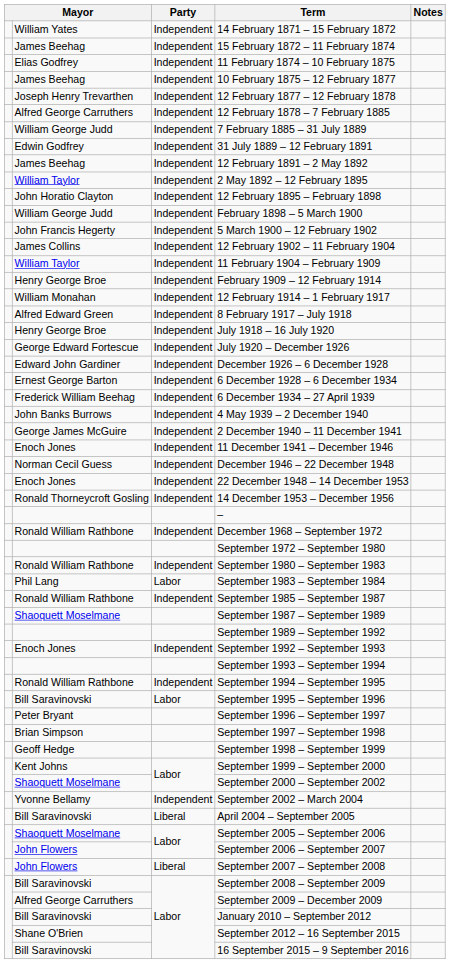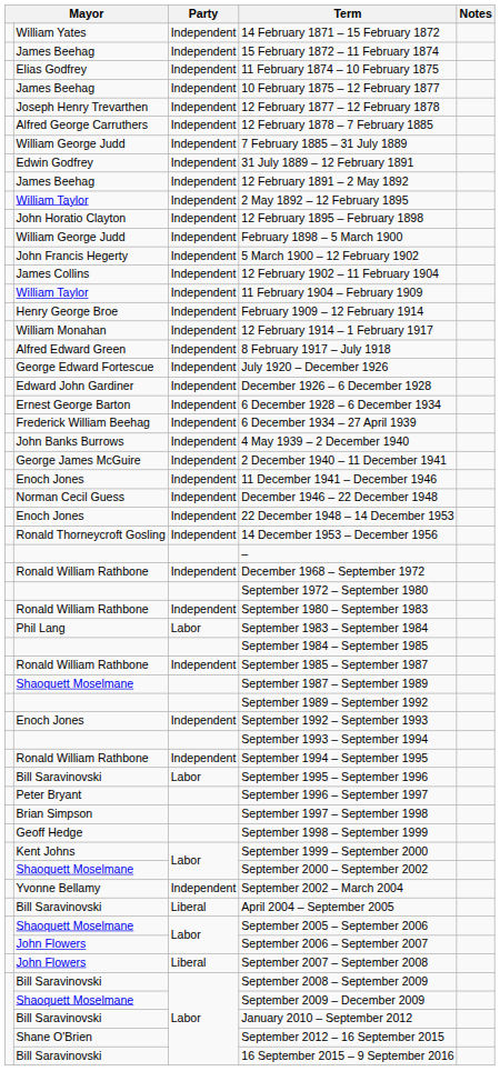- row: Henry George Broe | Independent | July 1918 – 16 July 1920
+ row: September 1984 – September 1985
September 2009 – December 2009 | column 2: Alfred George Carruthers -> Shaoquett Moselmane
